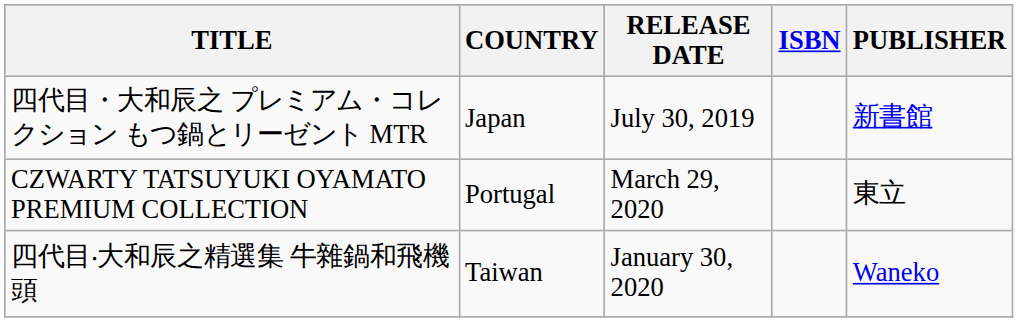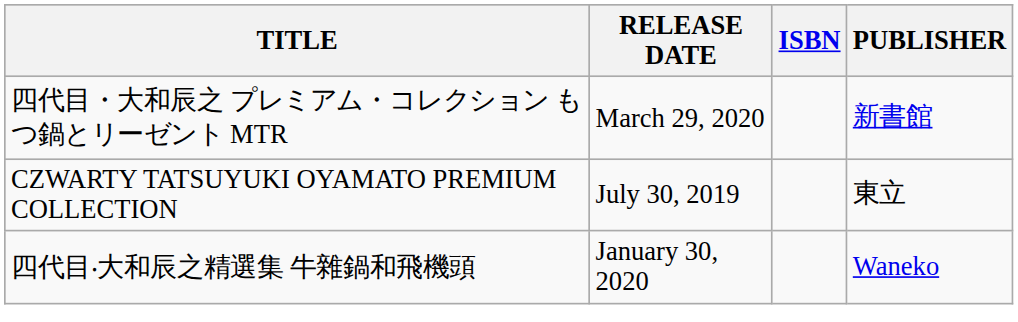- column: COUNTRY | Japan | Portugal | Taiwan
四代目・大和辰之 プレミアム・コレクション もつ鍋とリーゼント MTR | RELEASE DATE: July 30, 2019 -> March 29, 2020
CZWARTY TATSUYUKI OYAMATO PREMIUM COLLECTION | RELEASE DATE: March 29, 2020 -> July 30, 2019
